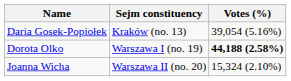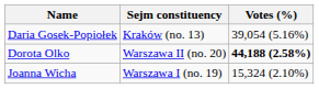Dorota Olko | Sejm constituency: Warszawa I (no. 19) -> Warszawa II (no. 20)
Joanna Wicha | Sejm constituency: Warszawa II (no. 20) -> Warszawa I (no. 19)
